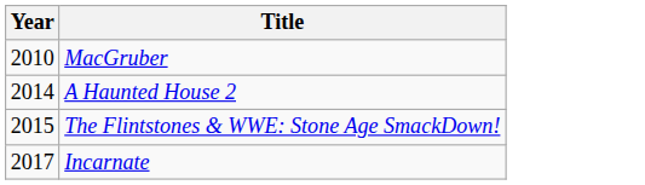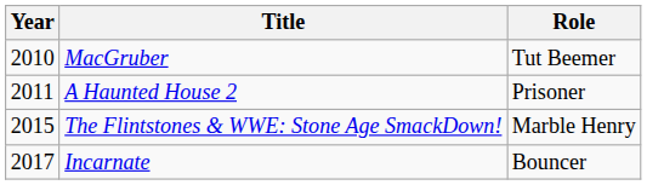+ column: Role | Tut Beemer | Prisoner | Marble Henry | Bouncer
A Haunted House 2 | Year: 2014 -> 2011
